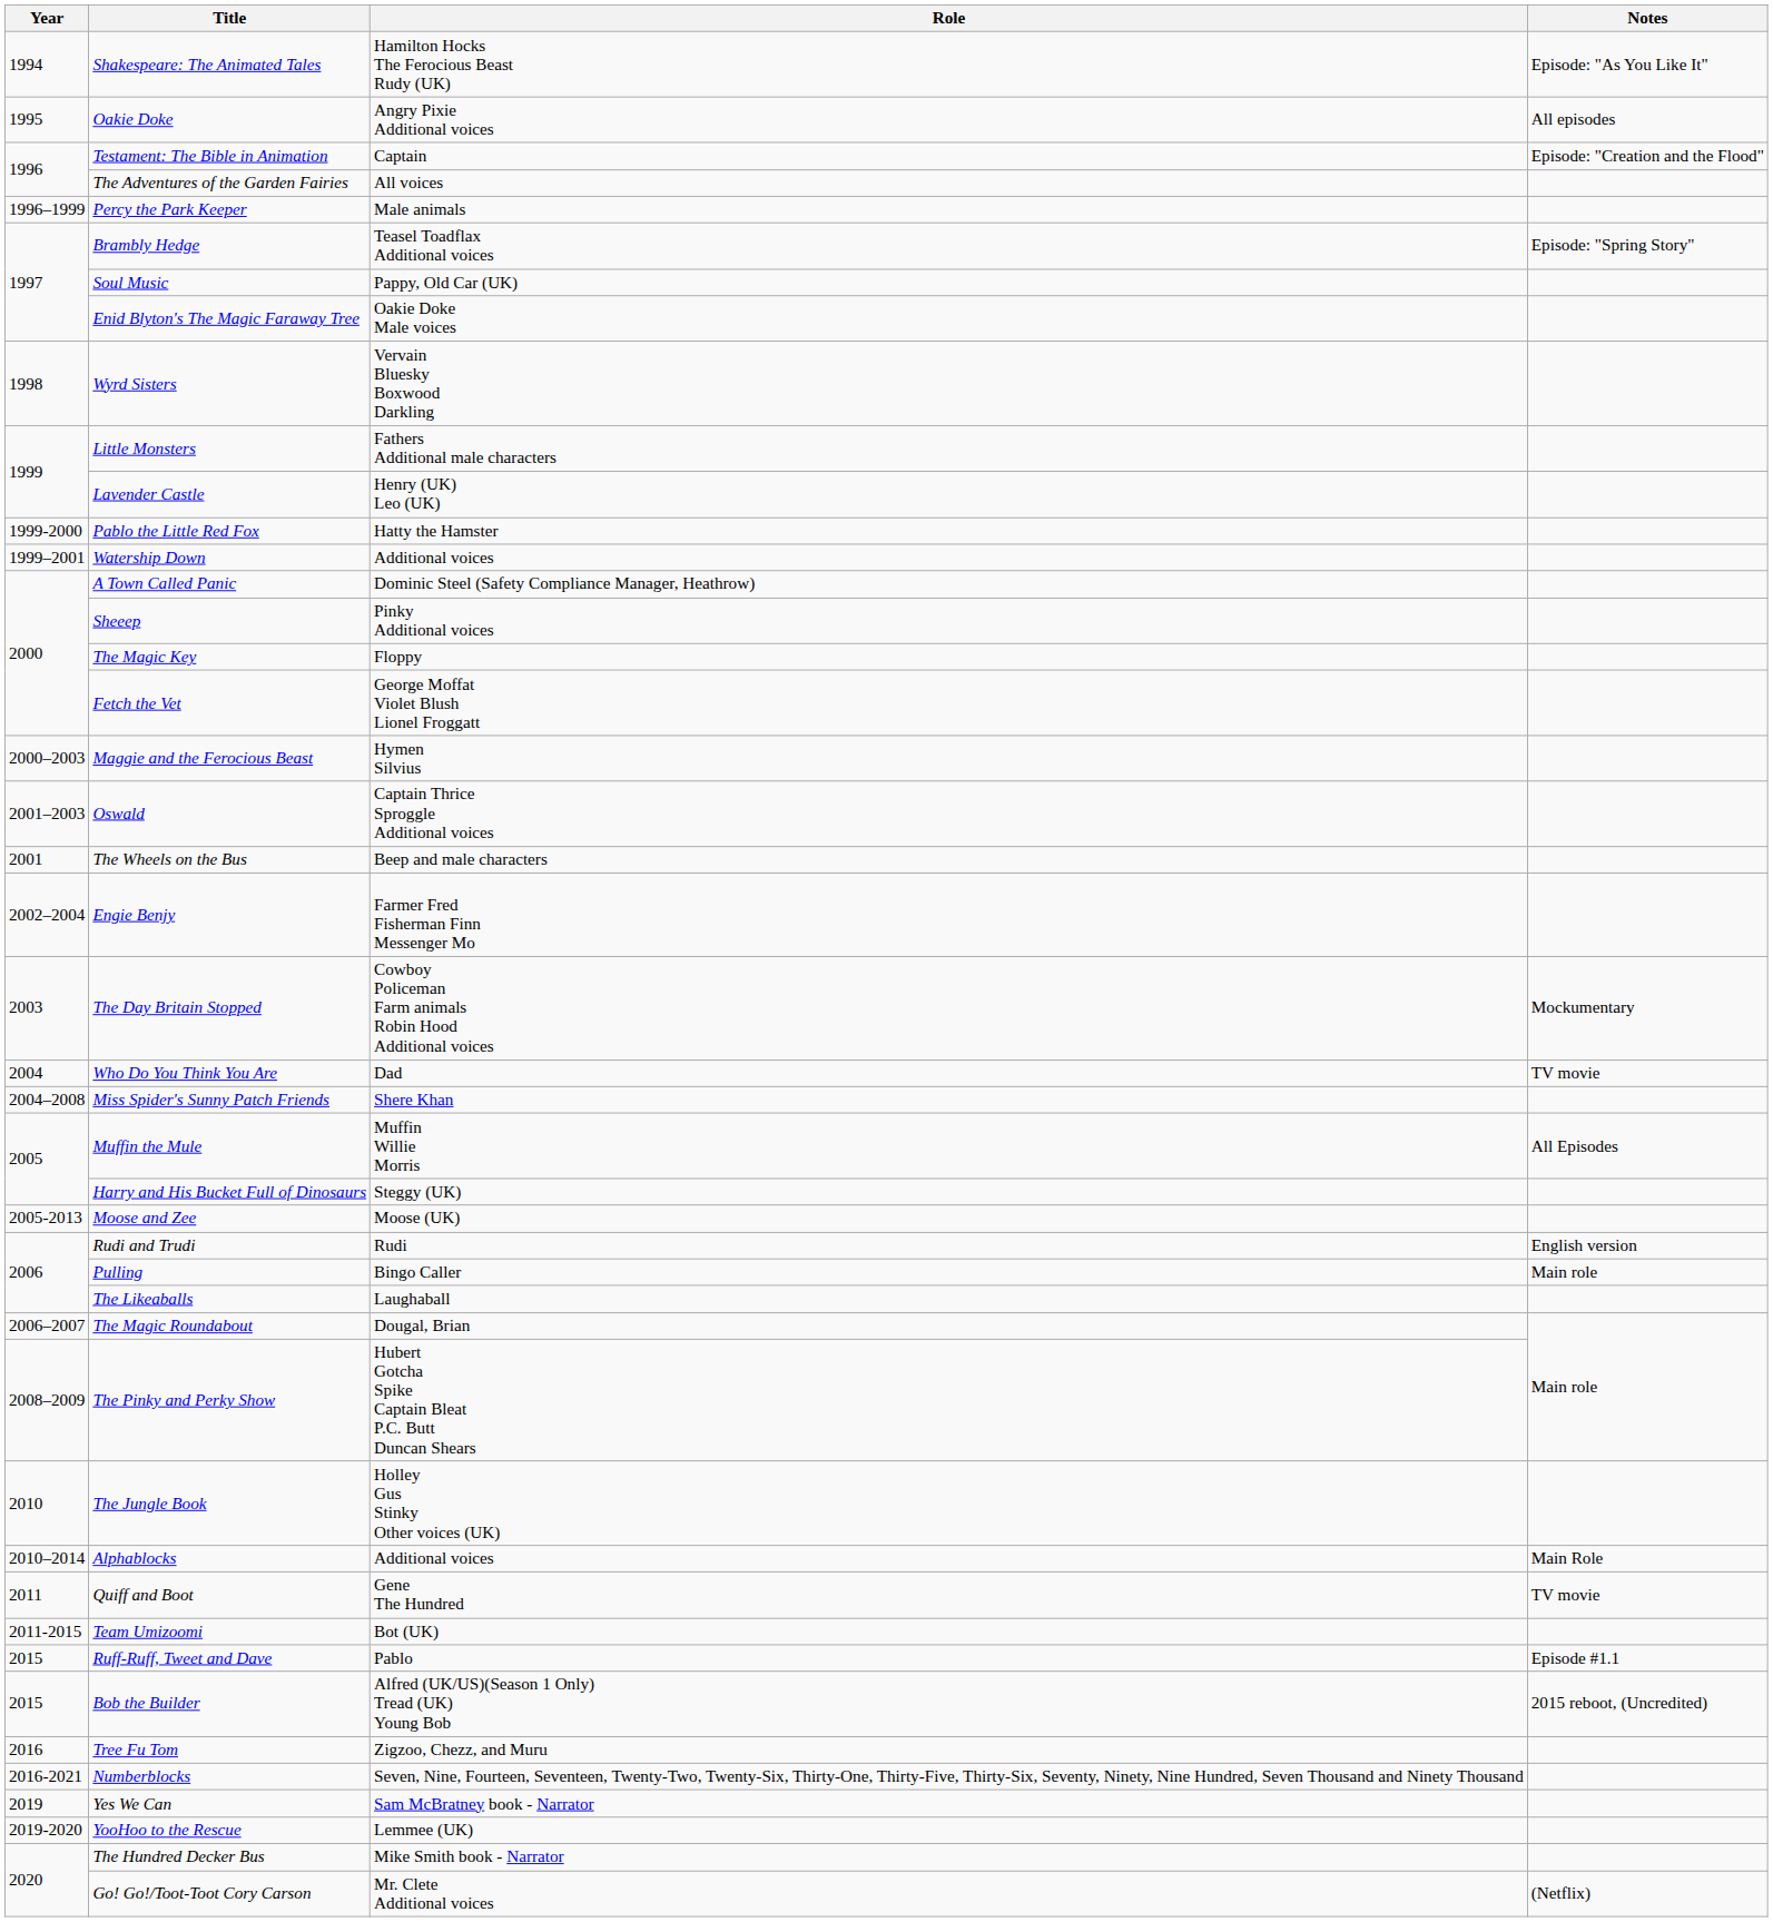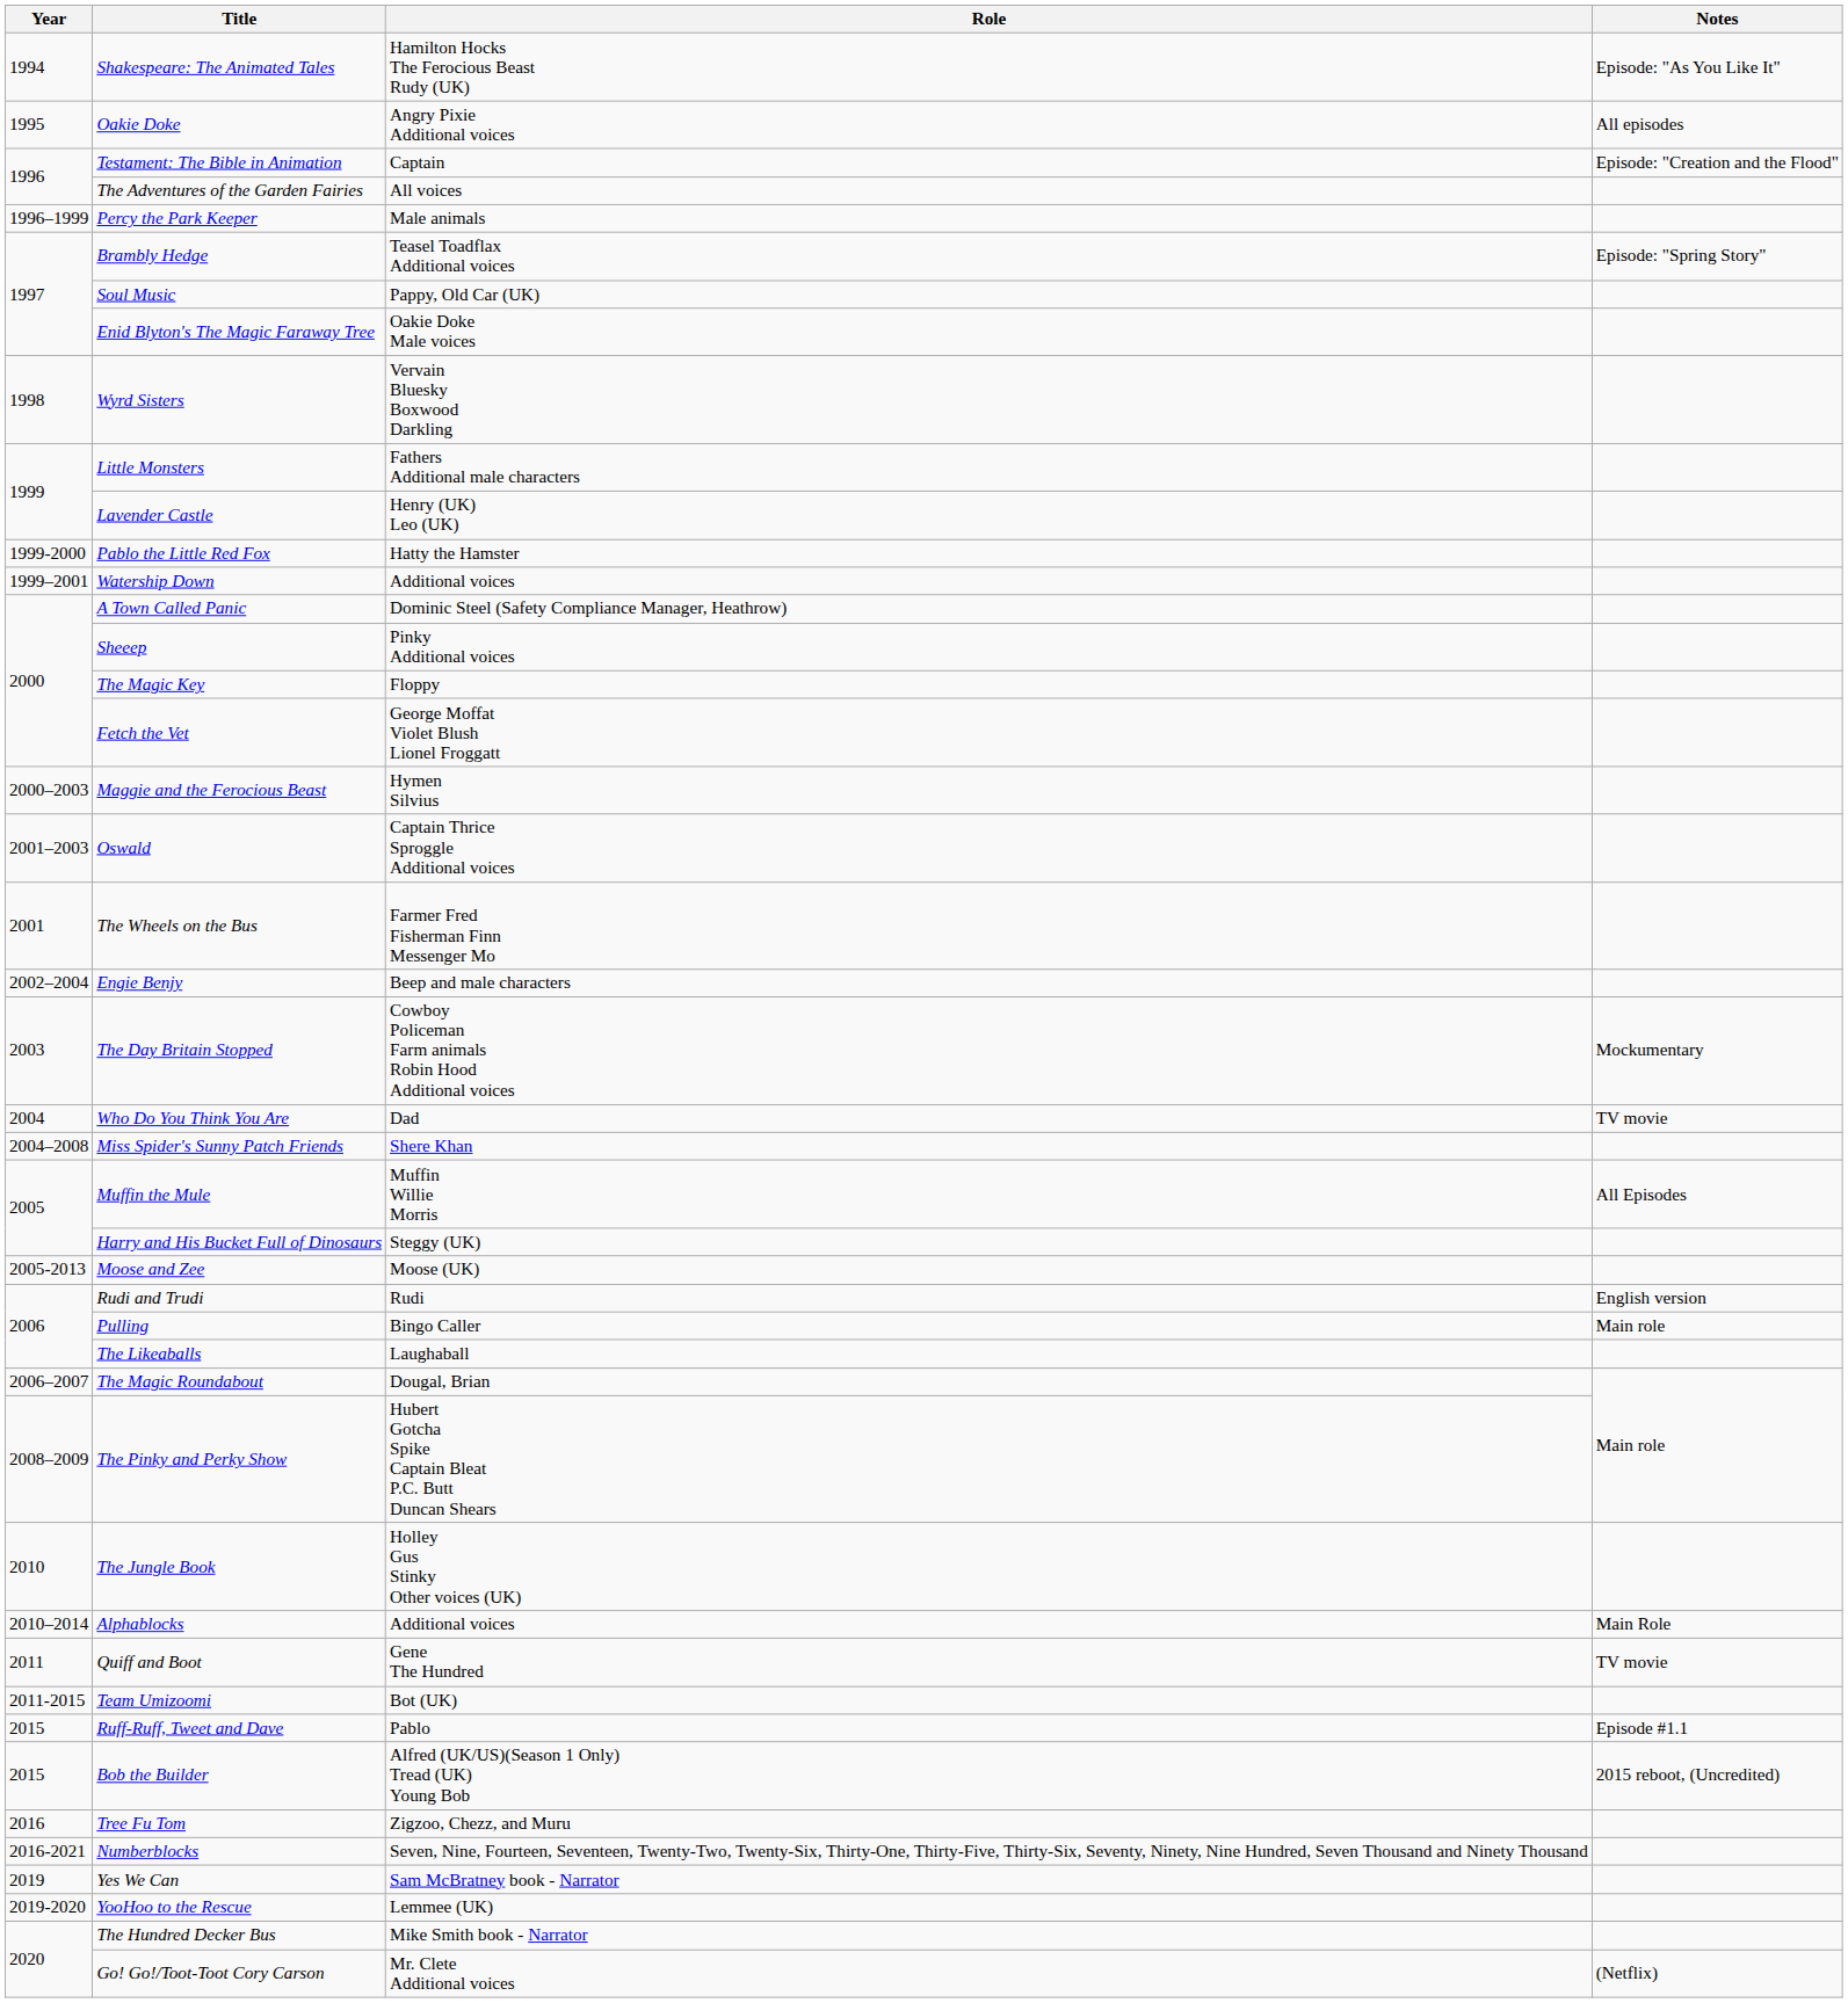The Wheels on the Bus | Role: Beep and male characters -> Farmer Fred Fisherman Finn Messenger Mo
Engie Benjy | Role: Farmer Fred Fisherman Finn Messenger Mo -> Beep and male characters
